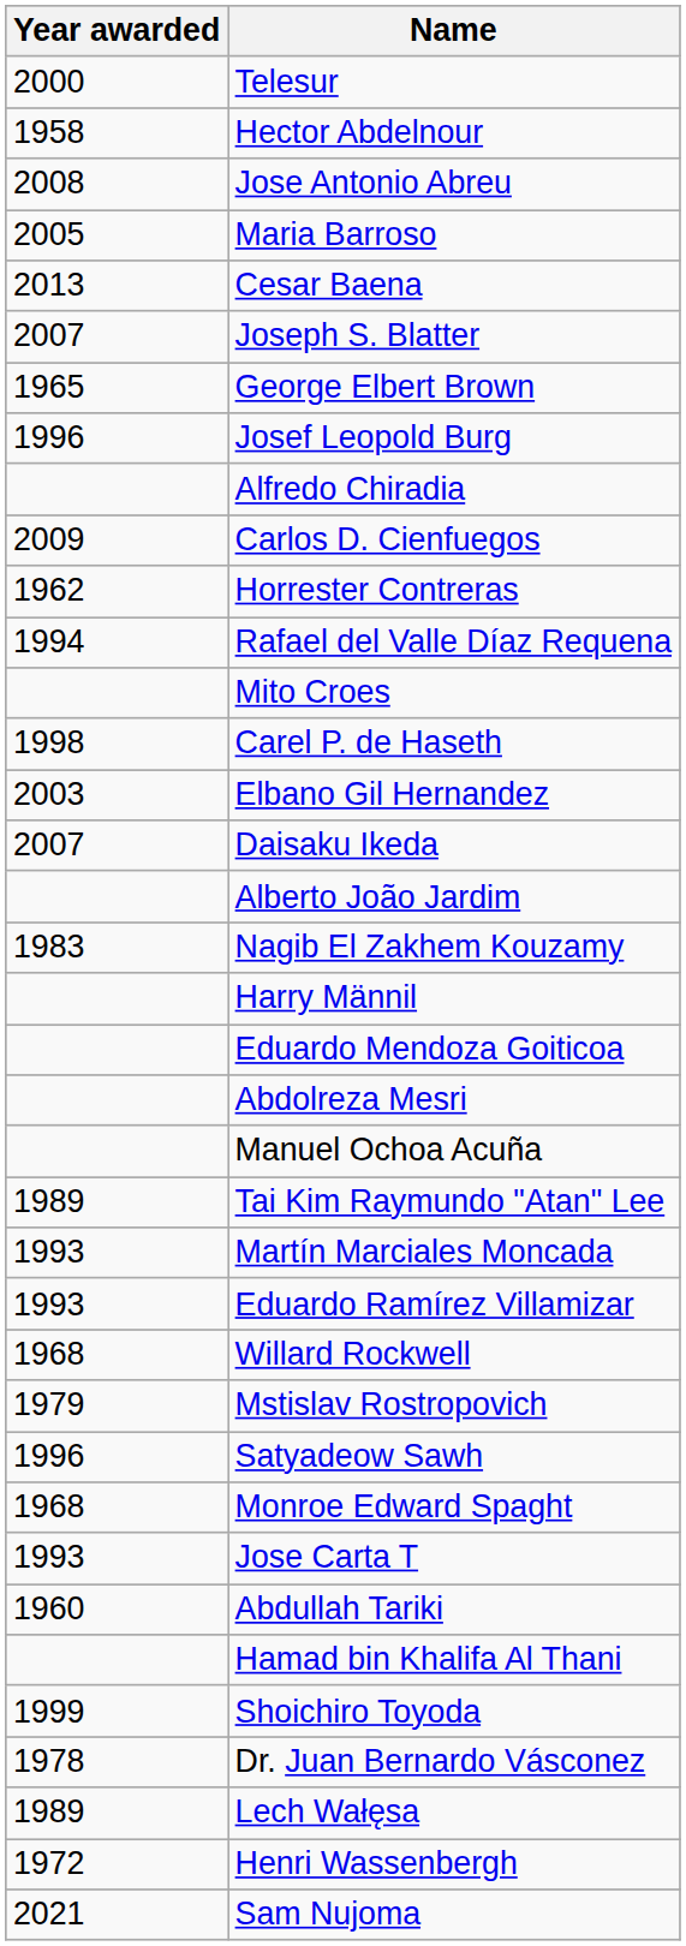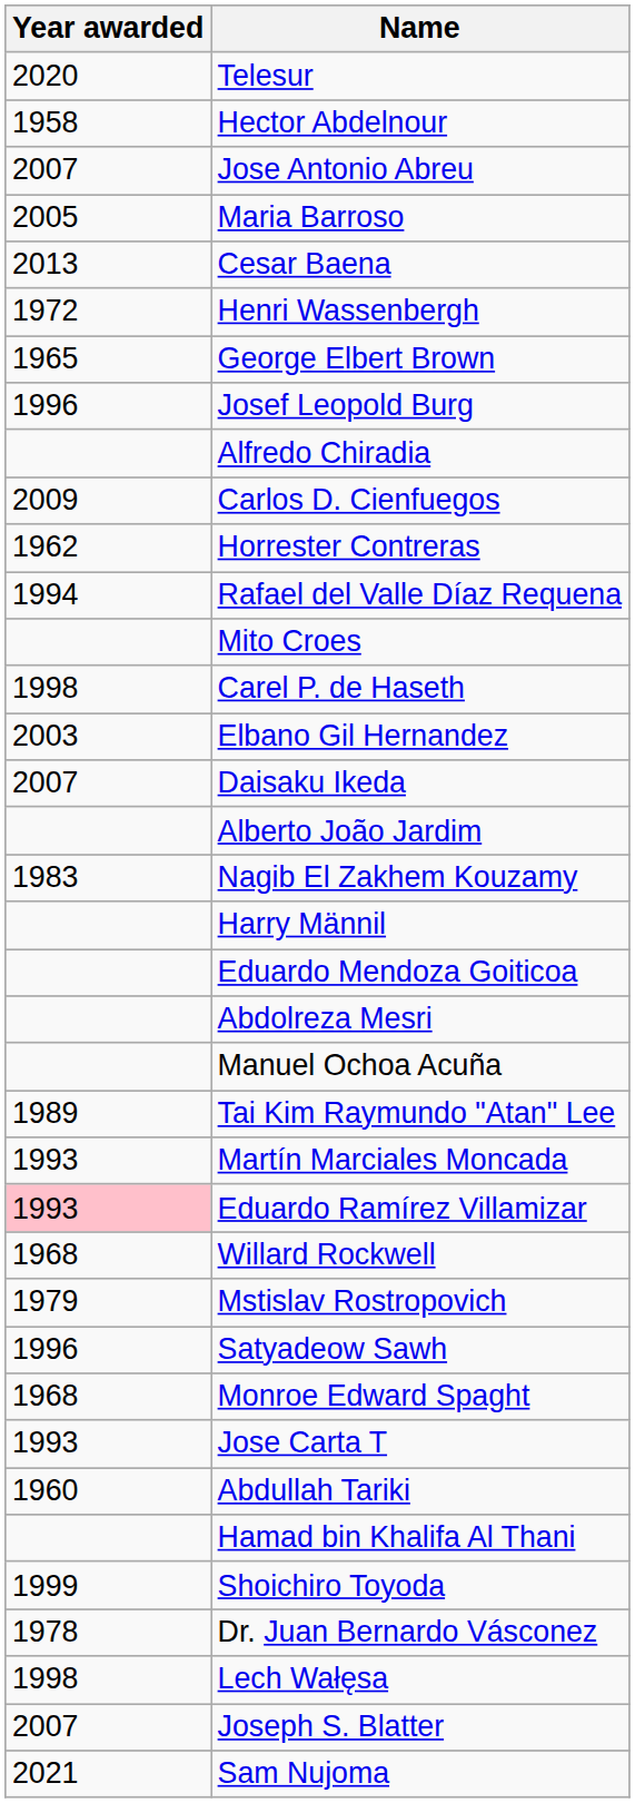Telesur | Year awarded: 2000 -> 2020
Jose Antonio Abreu | Year awarded: 2008 -> 2007
rows swapped: Joseph S. Blatter <-> Henri Wassenbergh
Eduardo Ramírez Villamizar | Year awarded: no background -> pink background
Lech Wałęsa | Year awarded: 1989 -> 1998
